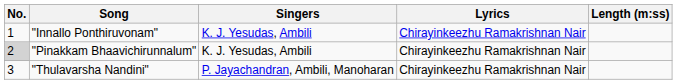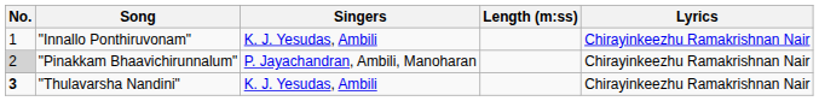columns swapped: Lyrics <-> Length (m:ss)
"Pinakkam Bhaavichirunnalum" | Singers: K. J. Yesudas, Ambili -> P. Jayachandran, Ambili, Manoharan
"Thulavarsha Nandini" | No.: normal -> bold
"Thulavarsha Nandini" | Singers: P. Jayachandran, Ambili, Manoharan -> K. J. Yesudas, Ambili
